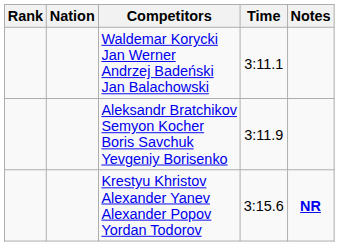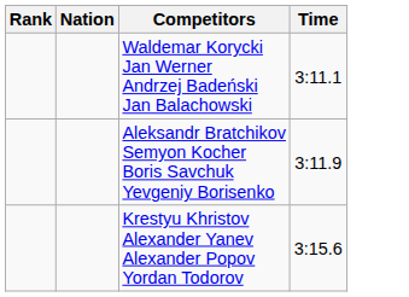- column: Notes | NR
